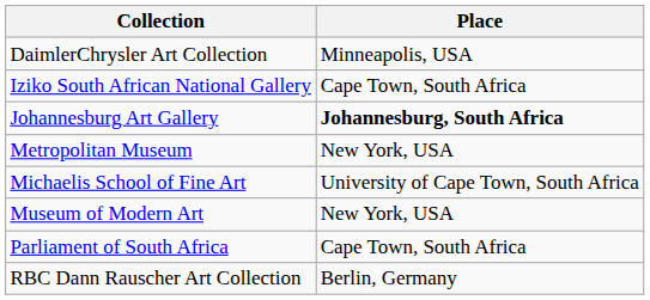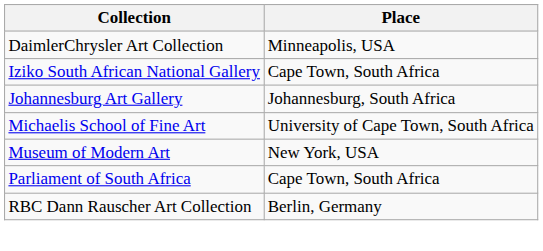Johannesburg Art Gallery | Place: bold -> normal
- row: Metropolitan Museum | New York, USA
